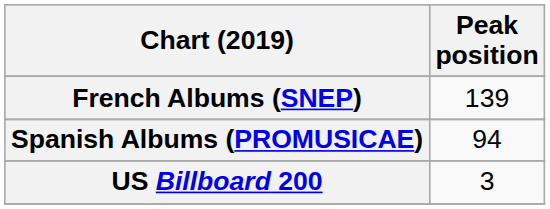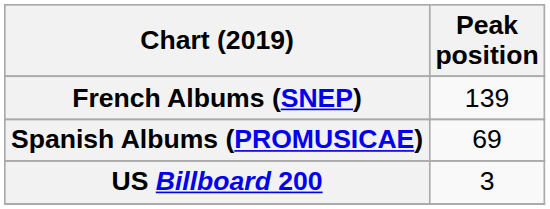Spanish Albums (PROMUSICAE) | Peak position: 94 -> 69
